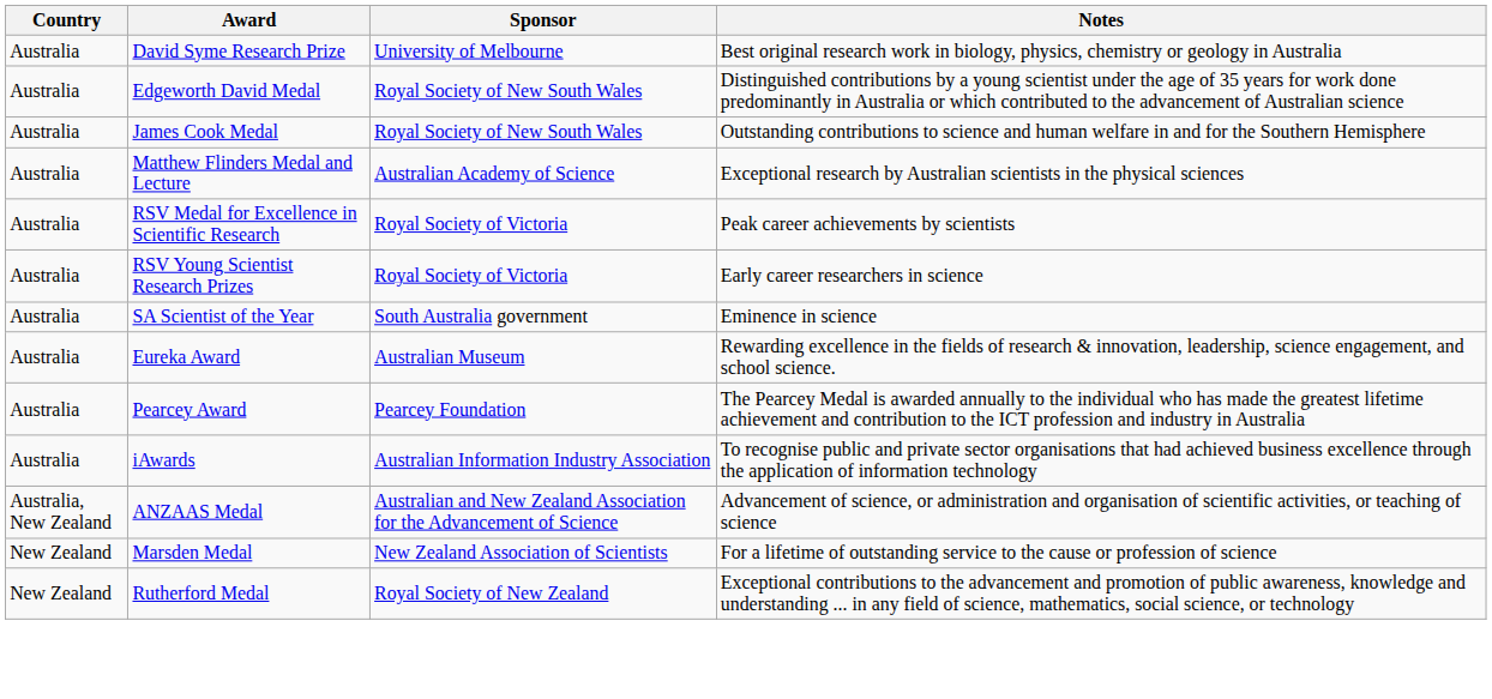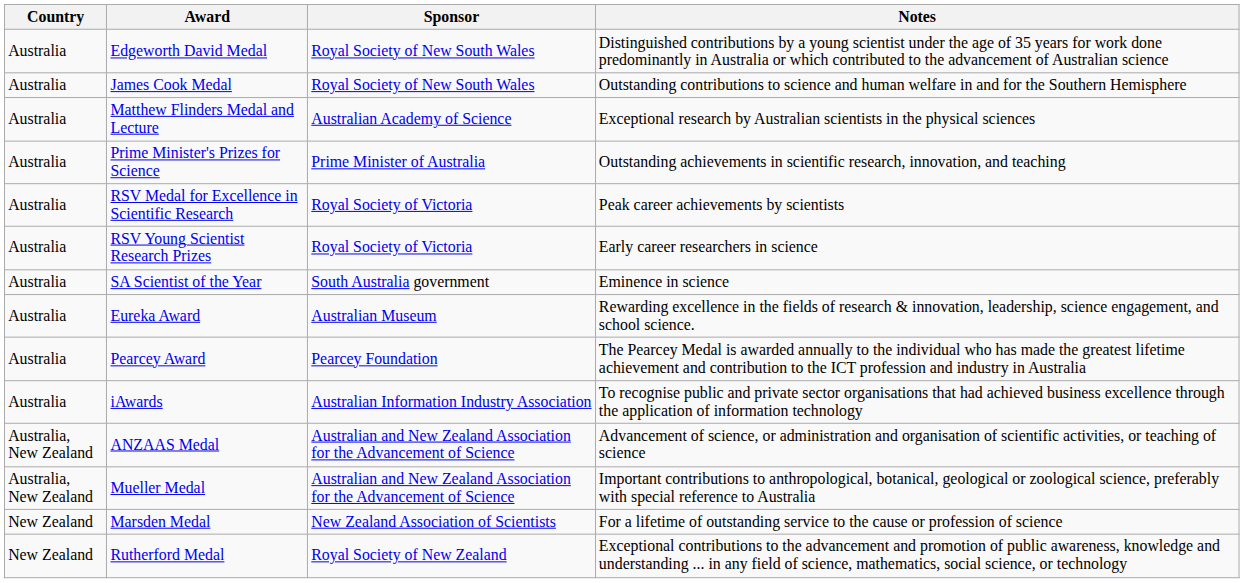- row: Australia | David Syme Research Prize | University of Melbourne | Best original research work in biology, physics, chemistry or geology in Australia
+ row: Australia | Prime Minister's Prizes for Science | Prime Minister of Australia | Outstanding achievements in scientific research, innovation, and teaching
+ row: Australia, New Zealand | Mueller Medal | Australian and New Zealand Association for the Advancement of Science | Important contributions to anthropological, botanical, geological or zoological science, preferably with special reference to Australia
